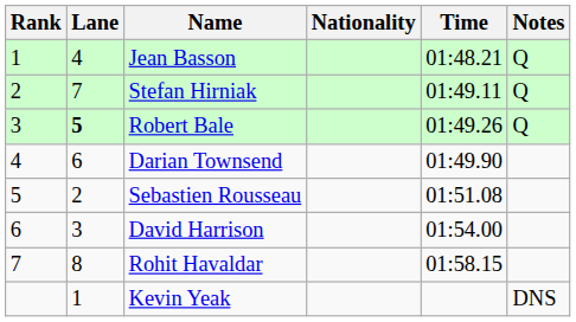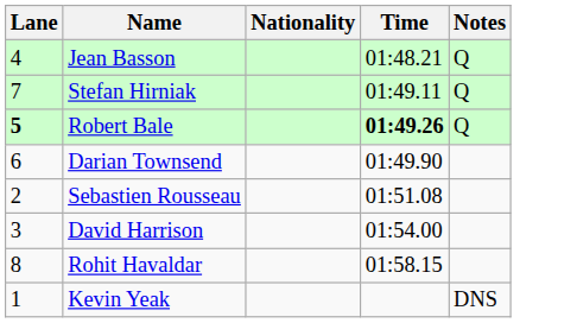- column: Rank | 1 | 2 | 3 | 4 | 5 | 6 | 7
Robert Bale | Time: normal -> bold
